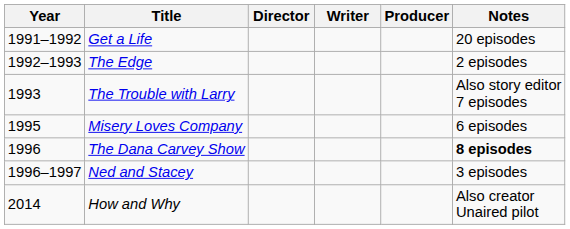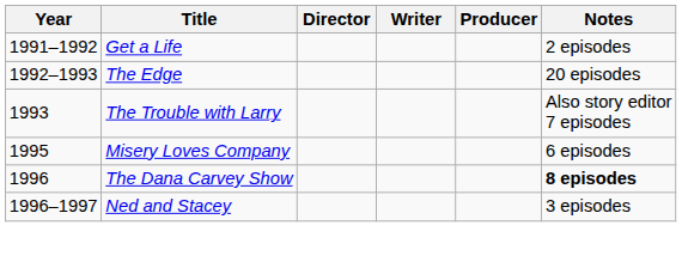Get a Life | Notes: 20 episodes -> 2 episodes
The Edge | Notes: 2 episodes -> 20 episodes
- row: 2014 | How and Why | Also creator Unaired pilot
